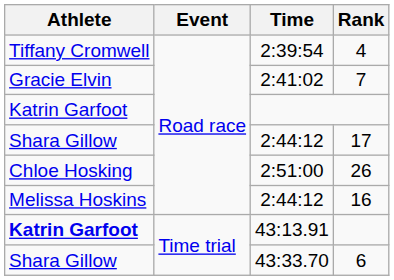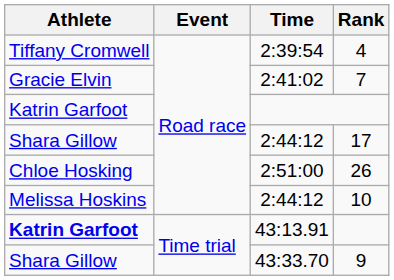Melissa Hoskins / 2:44:12 | Rank: 16 -> 10
43:33.70 | Rank: 6 -> 9
